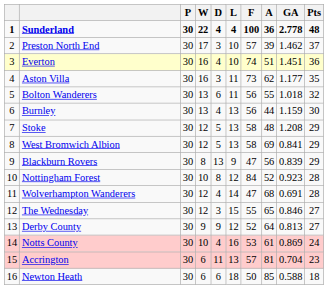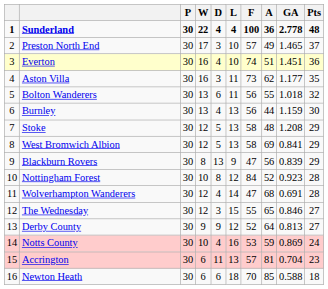Preston North End | A: 39 -> 49
Preston North End | GA: 1.462 -> 1.465
Notts County | A: 61 -> 59
Newton Heath | F: 50 -> 70
